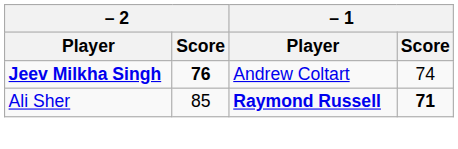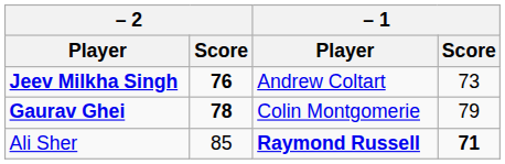Jeev Milkha Singh | – 1 / Score: 74 -> 73
+ row: Gaurav Ghei | 78 | Colin Montgomerie | 79
